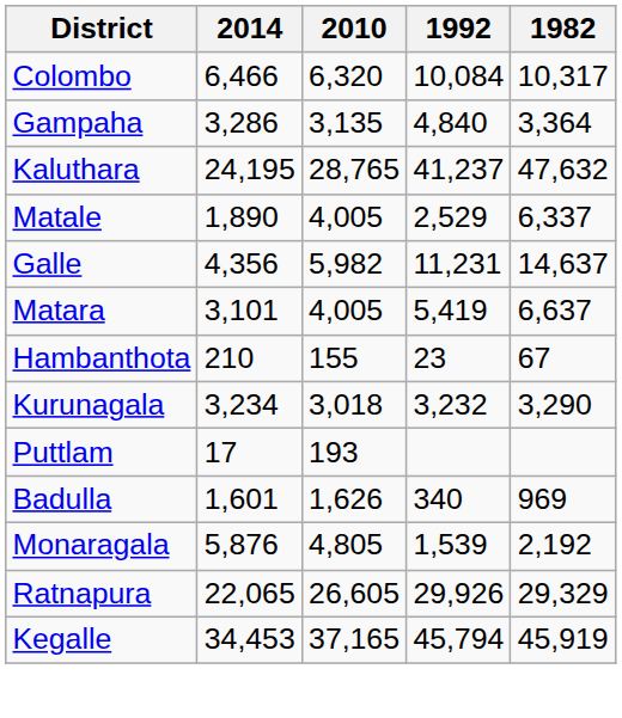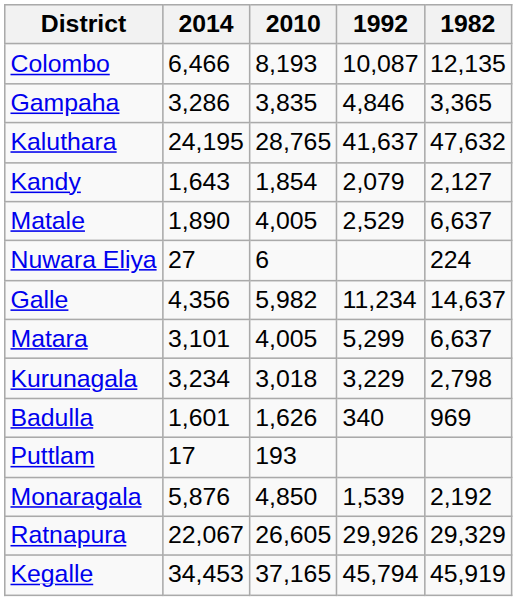Colombo | 2010: 6,320 -> 8,193
Colombo | 1992: 10,084 -> 10,087
Colombo | 1982: 10,317 -> 12,135
Gampaha | 2010: 3,135 -> 3,835
Gampaha | 1992: 4,840 -> 4,846
Gampaha | 1982: 3,364 -> 3,365
Kaluthara | 1992: 41,237 -> 41,637
+ row: Kandy | 1,643 | 1,854 | 2,079 | 2,127
Matale | 1982: 6,337 -> 6,637
+ row: Nuwara Eliya | 27 | 6 | 224
Galle | 1992: 11,231 -> 11,234
Matara | 1992: 5,419 -> 5,299
- row: Hambanthota | 210 | 155 | 23 | 67
Kurunagala | 1992: 3,232 -> 3,229
Kurunagala | 1982: 3,290 -> 2,798
rows swapped: Puttlam <-> Badulla
Monaragala | 2010: 4,805 -> 4,850
Ratnapura | 2014: 22,065 -> 22,067
